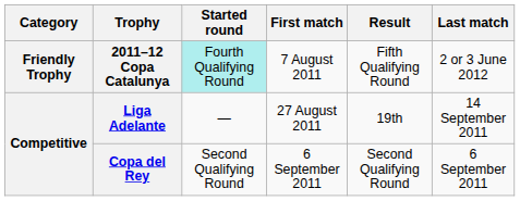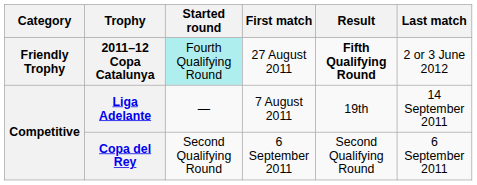2011–12 Copa Catalunya | First match: 7 August 2011 -> 27 August 2011
2011–12 Copa Catalunya | Result: normal -> bold
Liga Adelante | First match: 27 August 2011 -> 7 August 2011
